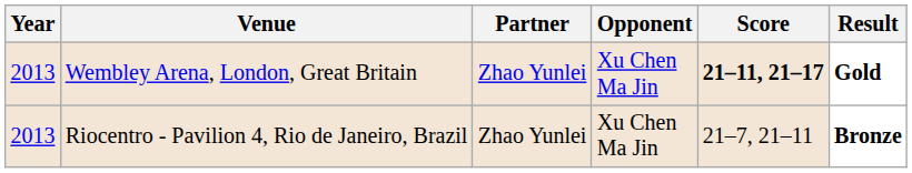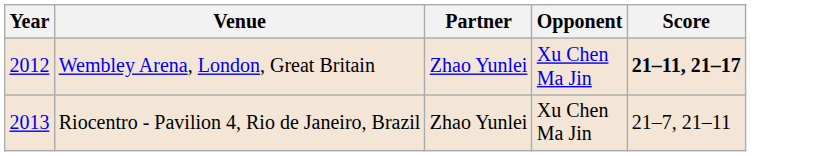- column: Result | Gold | Bronze
Wembley Arena, London, Great Britain | Year: 2013 -> 2012
